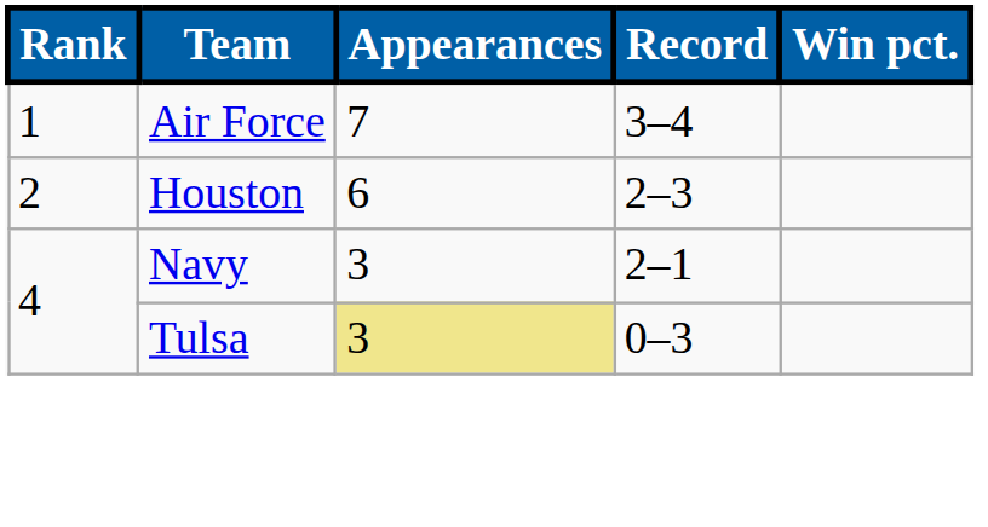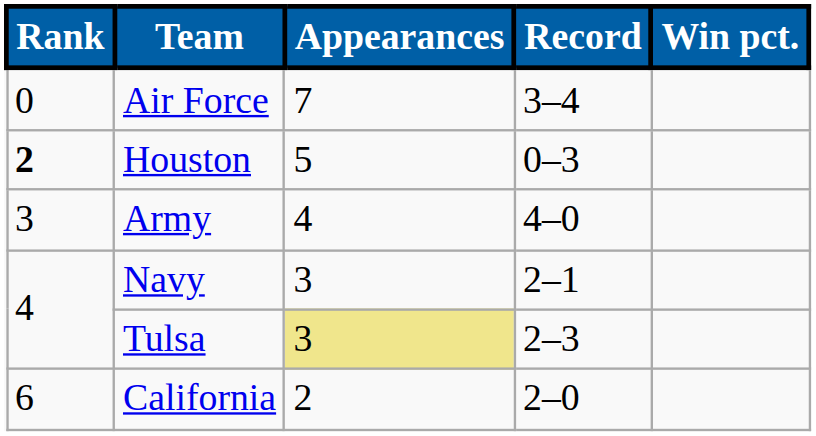Air Force | Rank: 1 -> 0
Houston | Rank: normal -> bold
Houston | Appearances: 6 -> 5
Houston | Record: 2–3 -> 0–3
+ row: 3 | Army | 4 | 4–0
Tulsa | Record: 0–3 -> 2–3
+ row: 6 | California | 2 | 2–0
